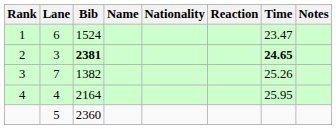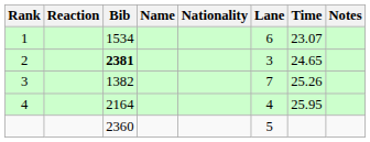columns swapped: Lane <-> Reaction
1 | Bib: 1524 -> 1534
1 | Time: 23.47 -> 23.07
2 | Time: bold -> normal
